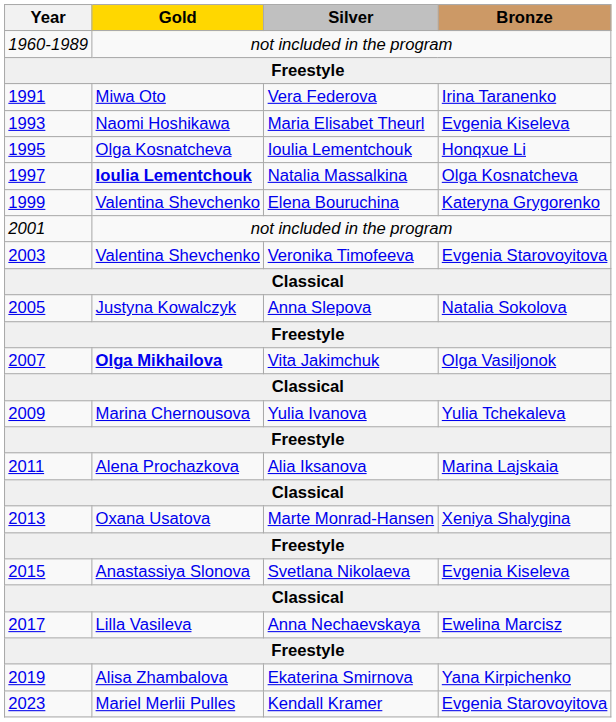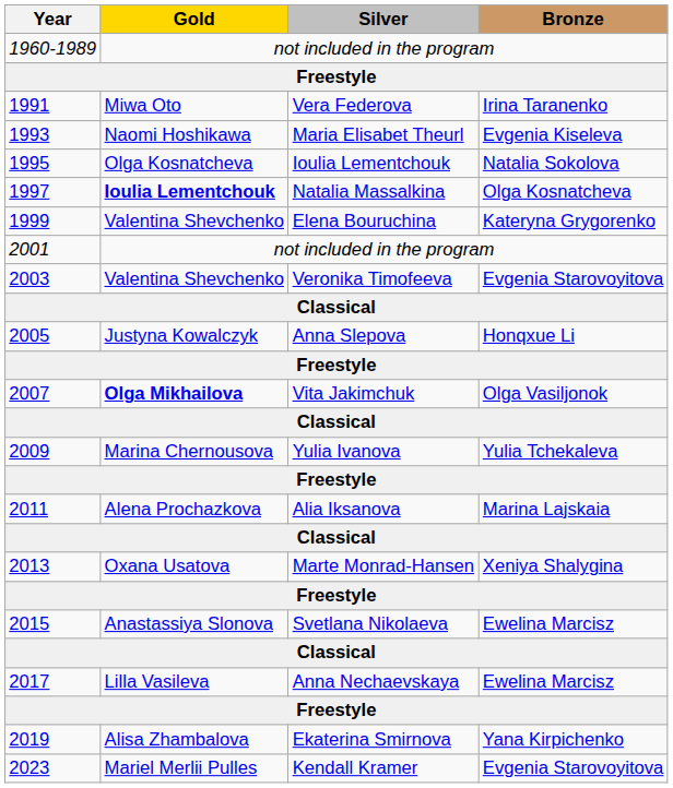1995 | Bronze: Honqxue Li -> Natalia Sokolova
2005 | Bronze: Natalia Sokolova -> Honqxue Li
2015 | Bronze: Evgenia Kiseleva -> Ewelina Marcisz
